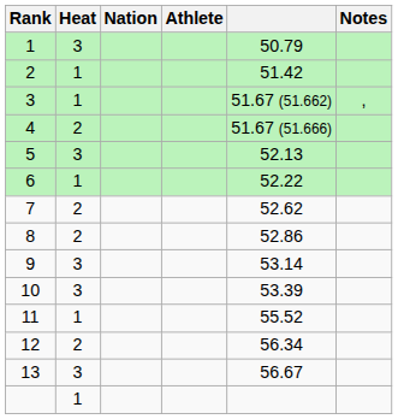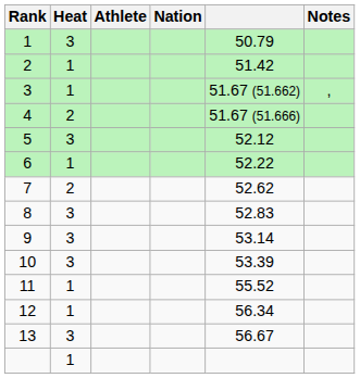columns swapped: Athlete <-> Nation
5 | column 5: 52.13 -> 52.12
8 | Heat: 2 -> 3
8 | column 5: 52.86 -> 52.83
12 | Heat: 2 -> 1
